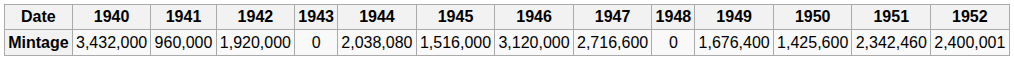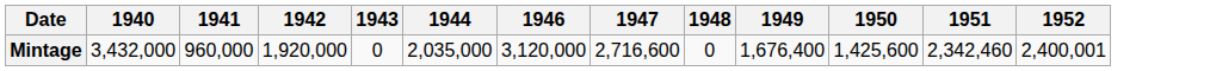- column: 1945 | 1,516,000
Mintage | 1944: 2,038,080 -> 2,035,000
